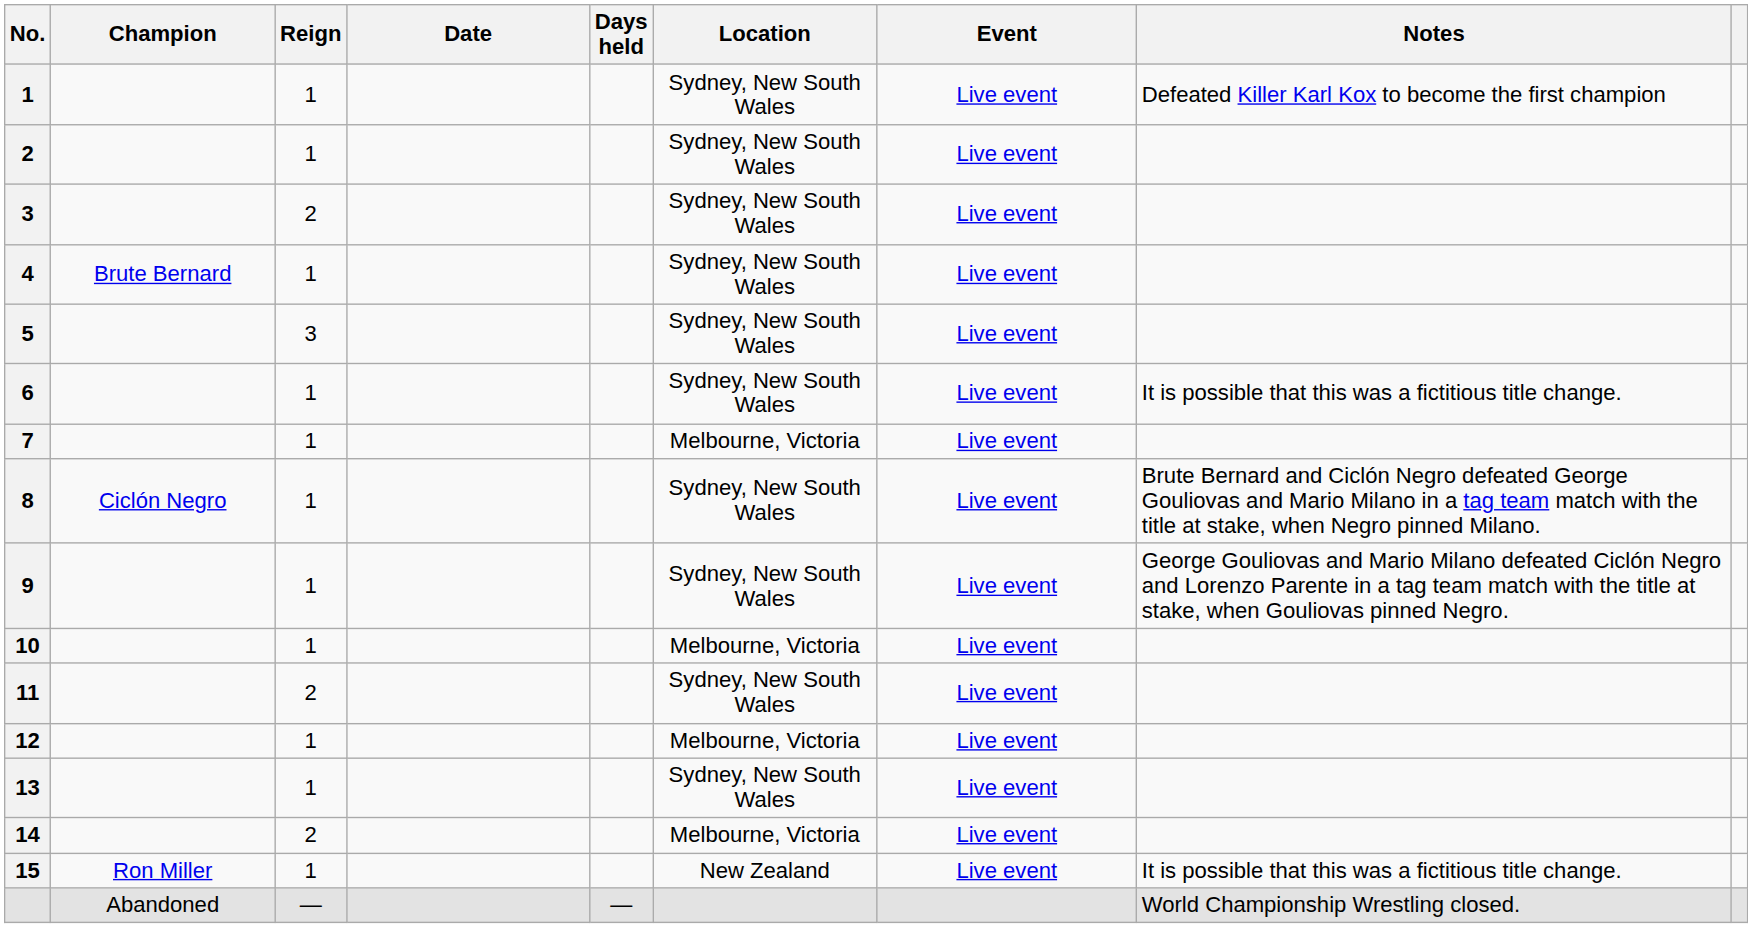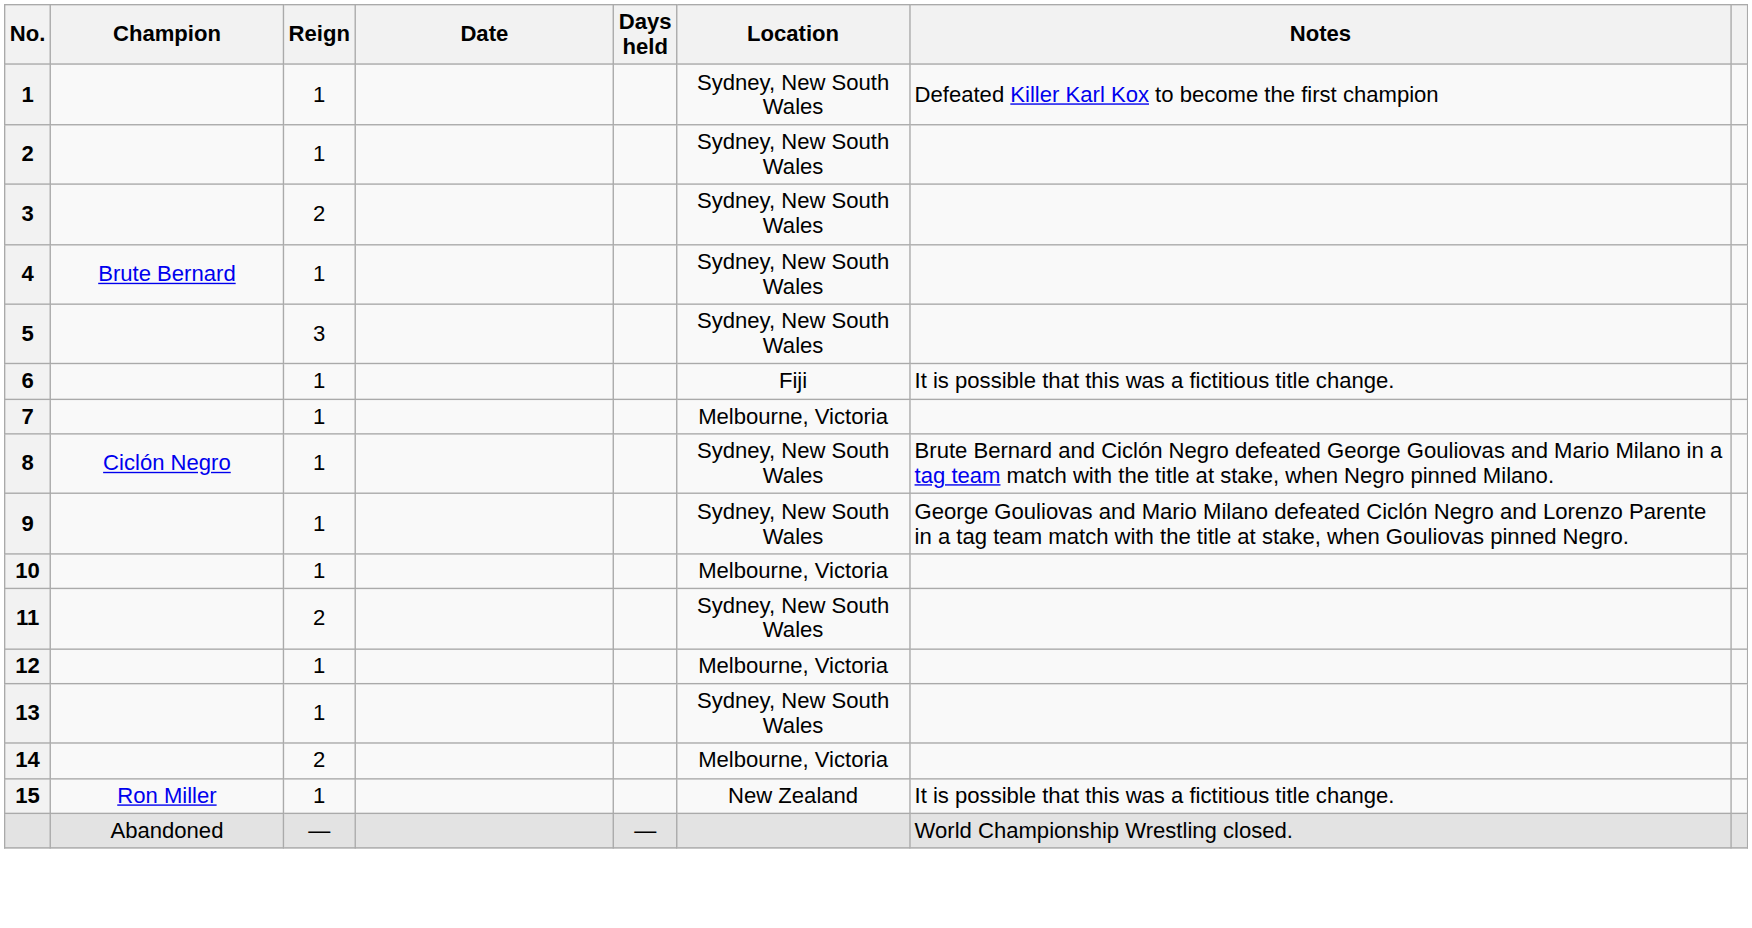- column: Event | Live event | Live event | Live event | Live event | Live event | Live event | Live event | Live event | Live event | Live event | Live event | Live event | Live event | Live event | Live event
6 | Location: Sydney, New South Wales -> Fiji
